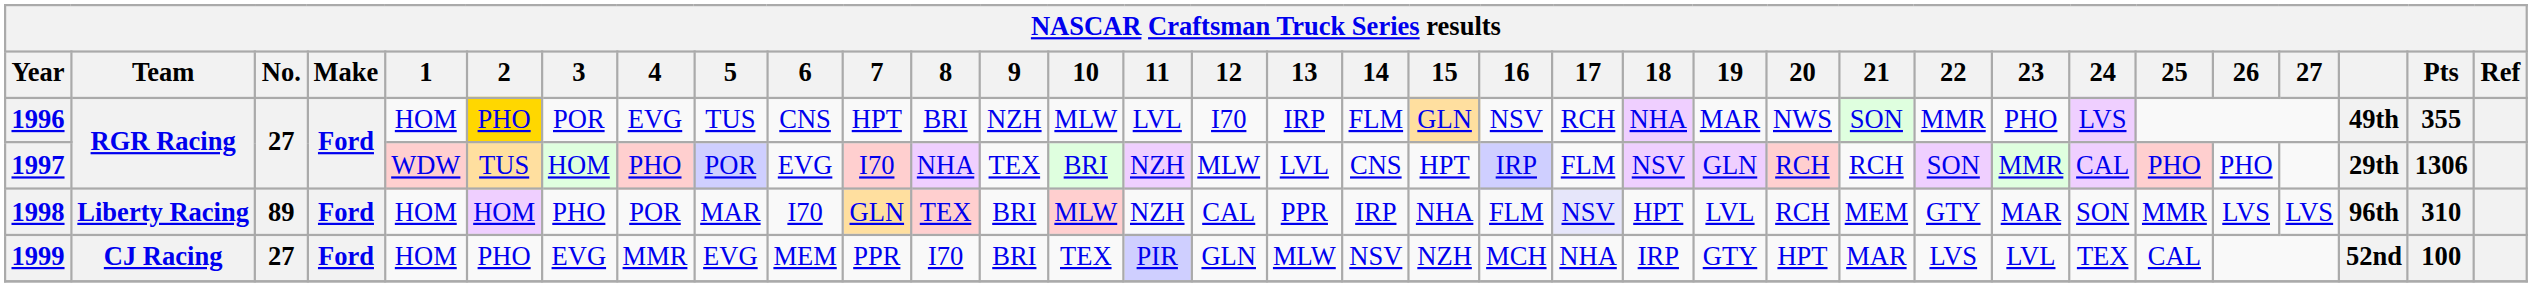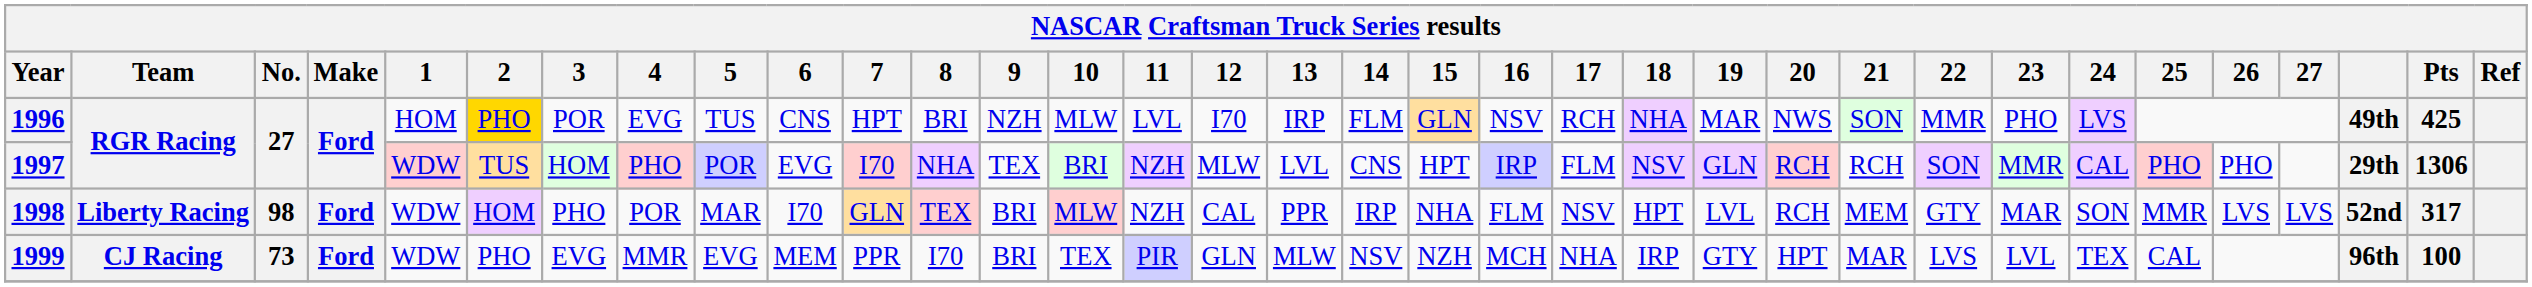1996 | Pts: 355 -> 425
1998 | No.: 89 -> 98
1998 | 1: HOM -> WDW
1998 | 17: lavender background -> no background
1998 | column 32: 96th -> 52nd
1998 | Pts: 310 -> 317
1999 | No.: 27 -> 73
1999 | 1: HOM -> WDW
1999 | column 32: 52nd -> 96th
